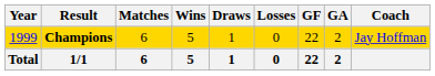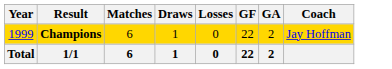- column: Wins | 5 | 5
